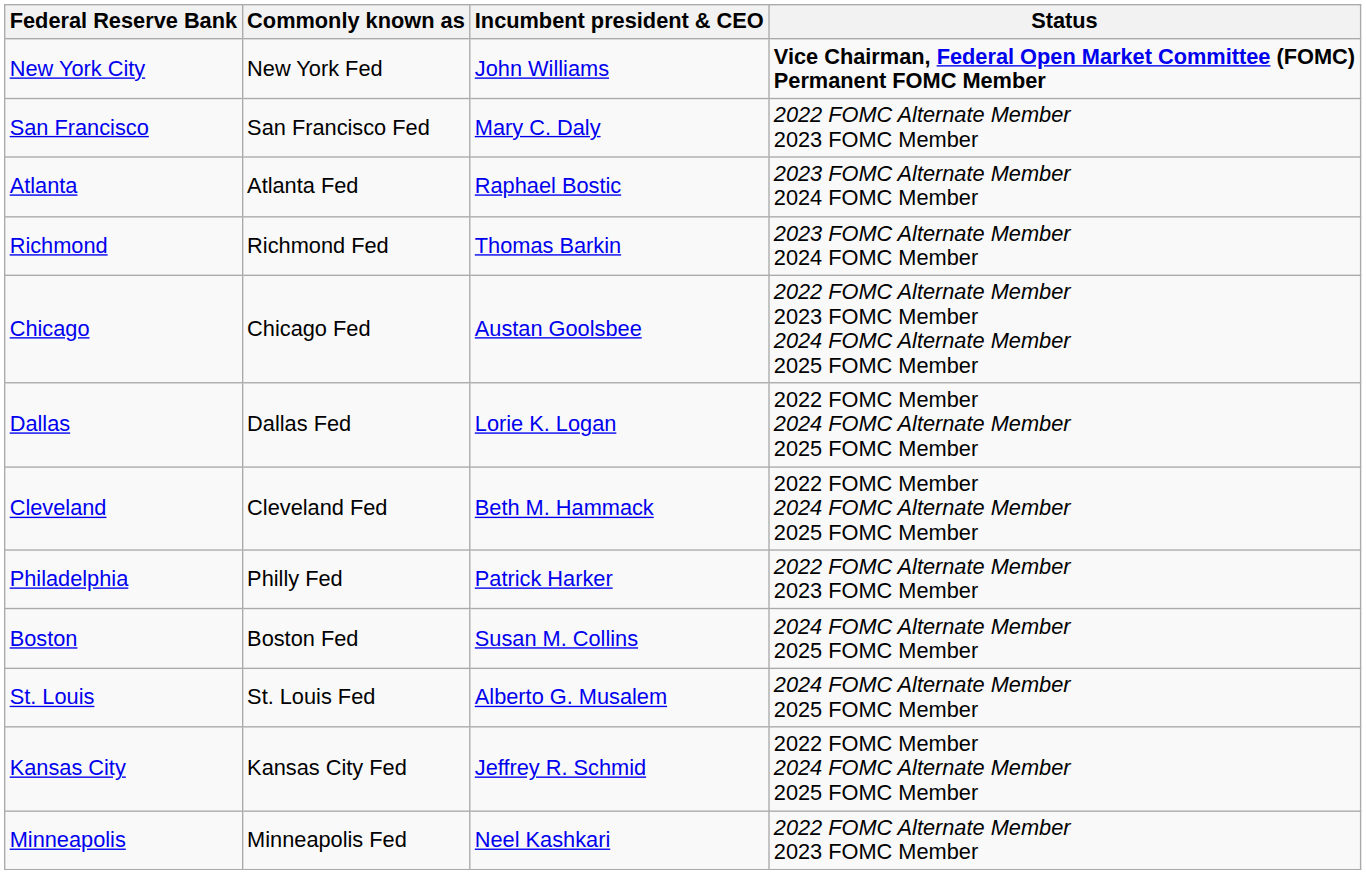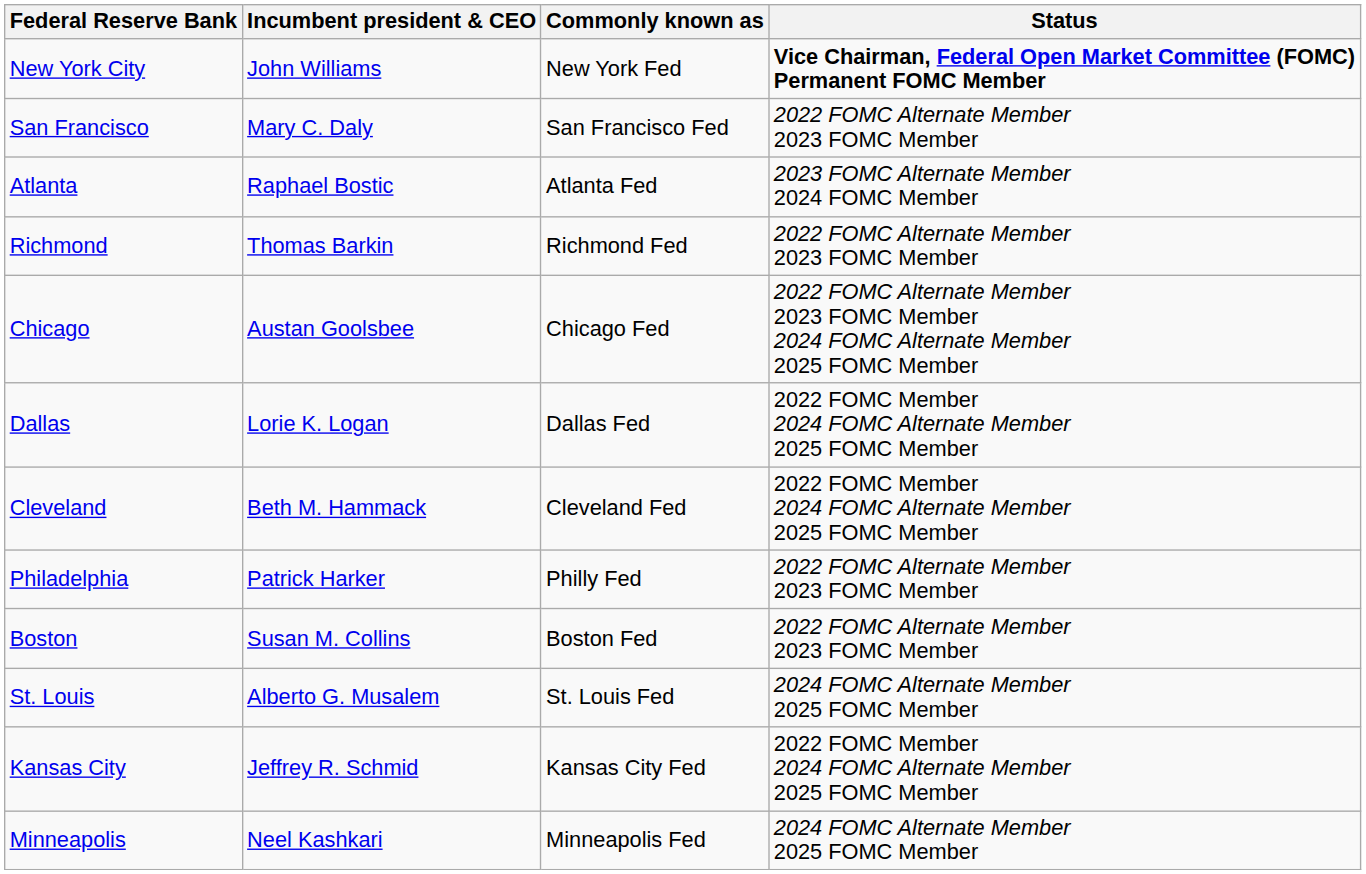columns swapped: Commonly known as <-> Incumbent president & CEO
Richmond | Status: 2023 FOMC Alternate Member 2024 FOMC Member -> 2022 FOMC Alternate Member 2023 FOMC Member
Boston | Status: 2024 FOMC Alternate Member 2025 FOMC Member -> 2022 FOMC Alternate Member 2023 FOMC Member
Minneapolis | Status: 2022 FOMC Alternate Member 2023 FOMC Member -> 2024 FOMC Alternate Member 2025 FOMC Member
